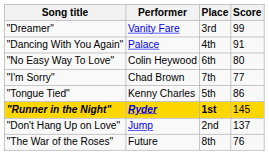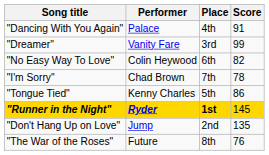rows swapped: "Dreamer" <-> "Dancing With You Again"
"No Easy Way To Love" | Score: 80 -> 82
"I'm Sorry" | Score: 77 -> 78
"Don't Hang Up on Love" | Score: 137 -> 135
